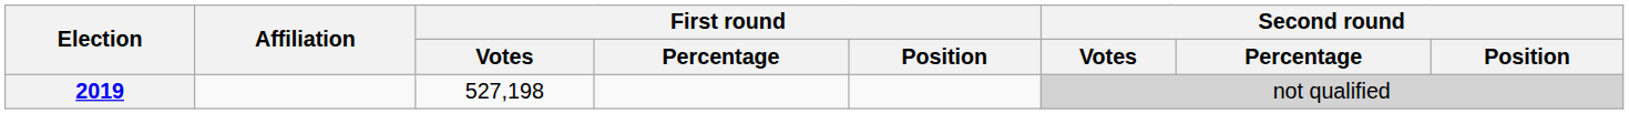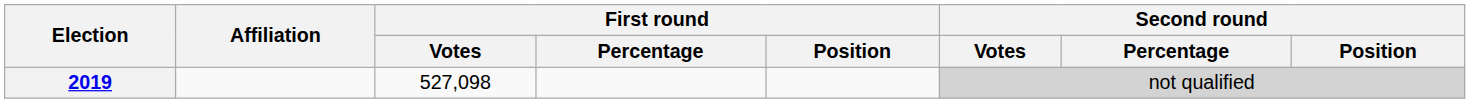2019 | First round / Votes: 527,198 -> 527,098
